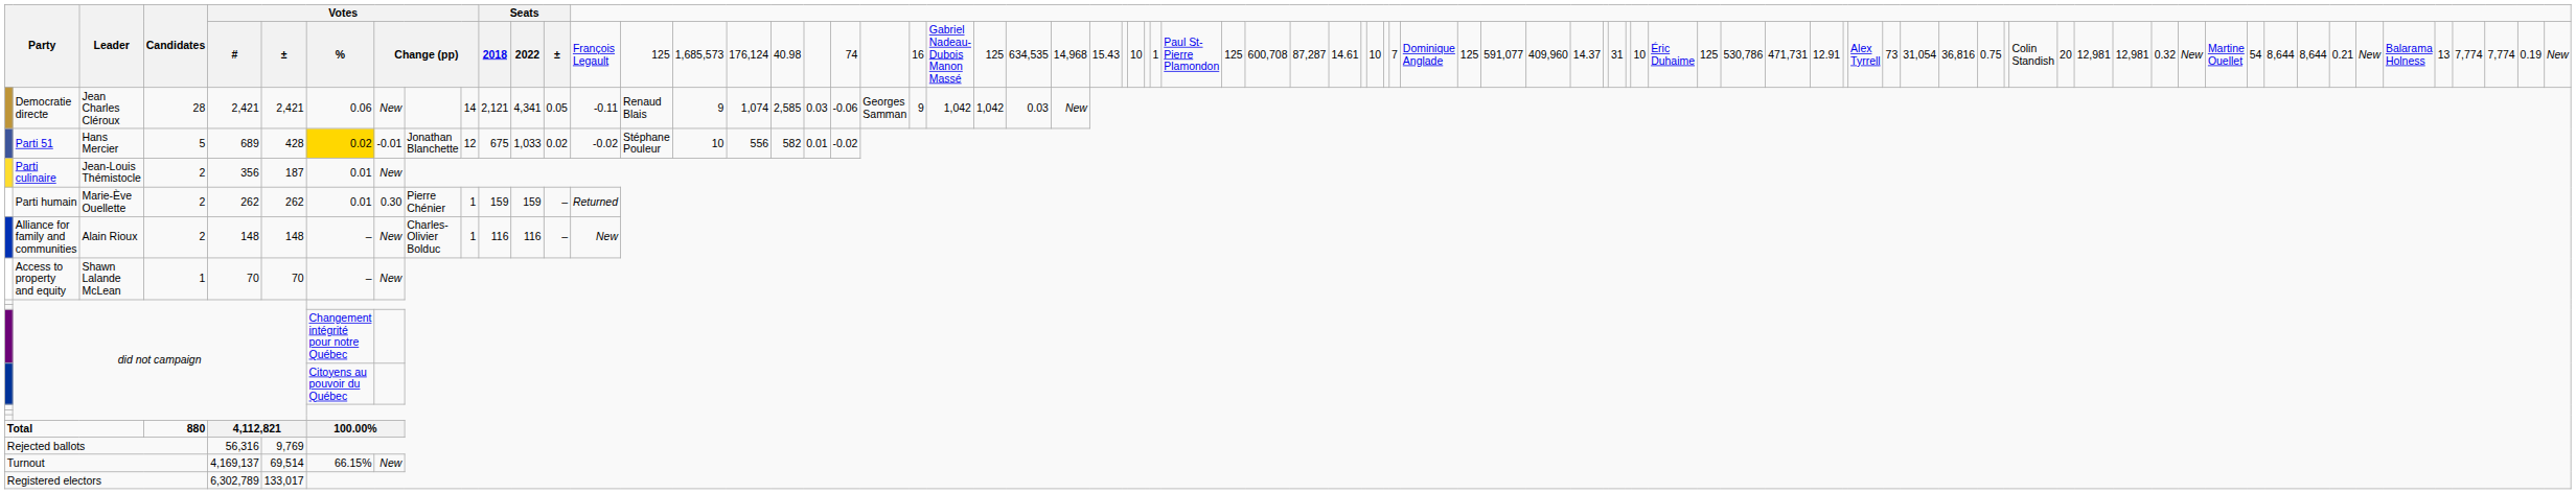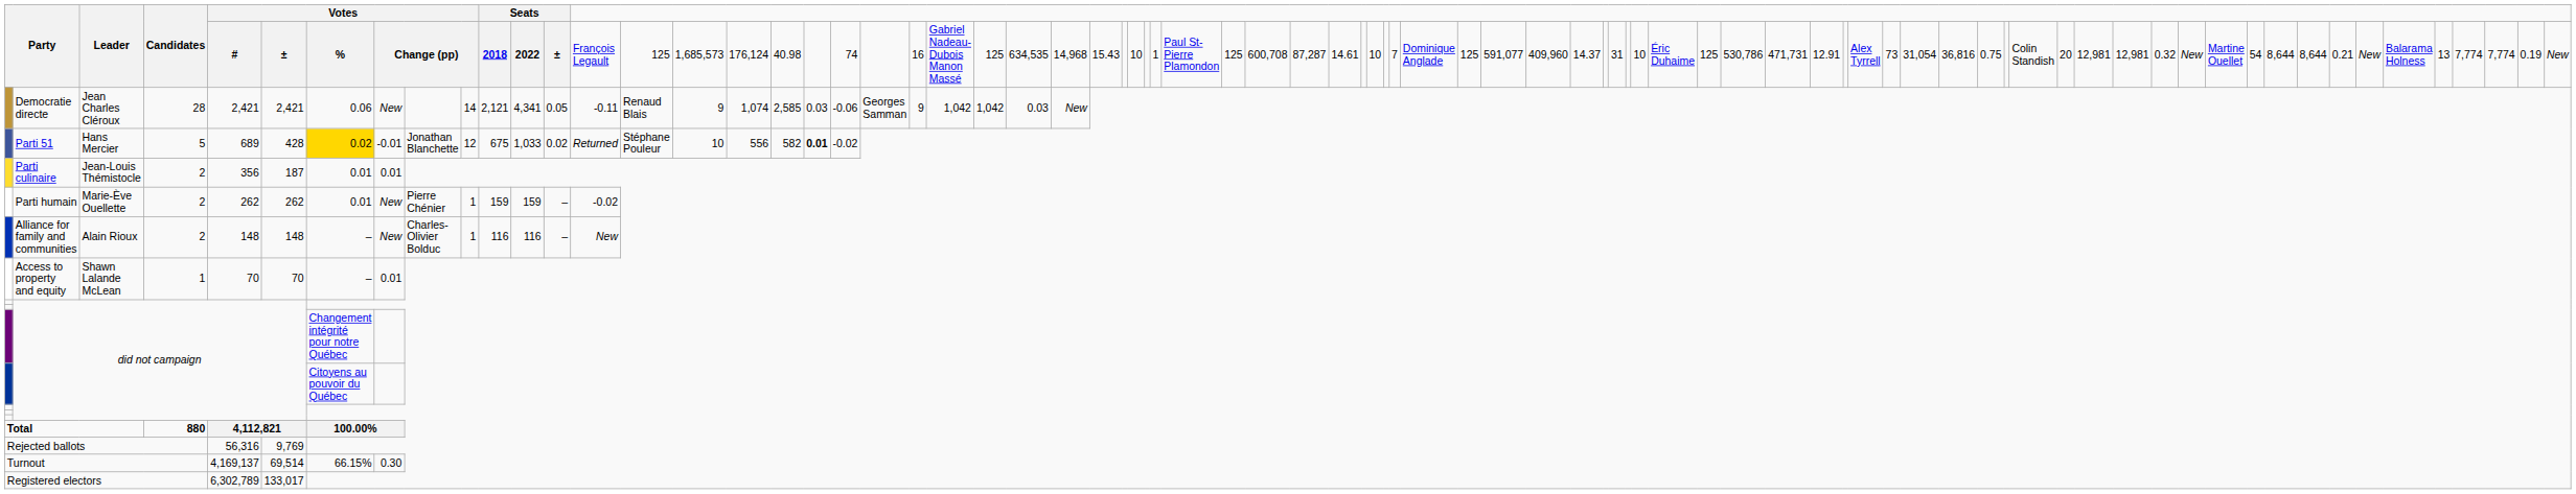Parti 51 | column 14: -0.02 -> Returned
Parti 51 | column 19: normal -> bold
Parti culinaire | column 8: New -> 0.01
Parti humain | column 8: 0.30 -> New
Parti humain | column 14: Returned -> -0.02
Access to property and equity | column 8: New -> 0.01
Turnout | column 8: New -> 0.30
